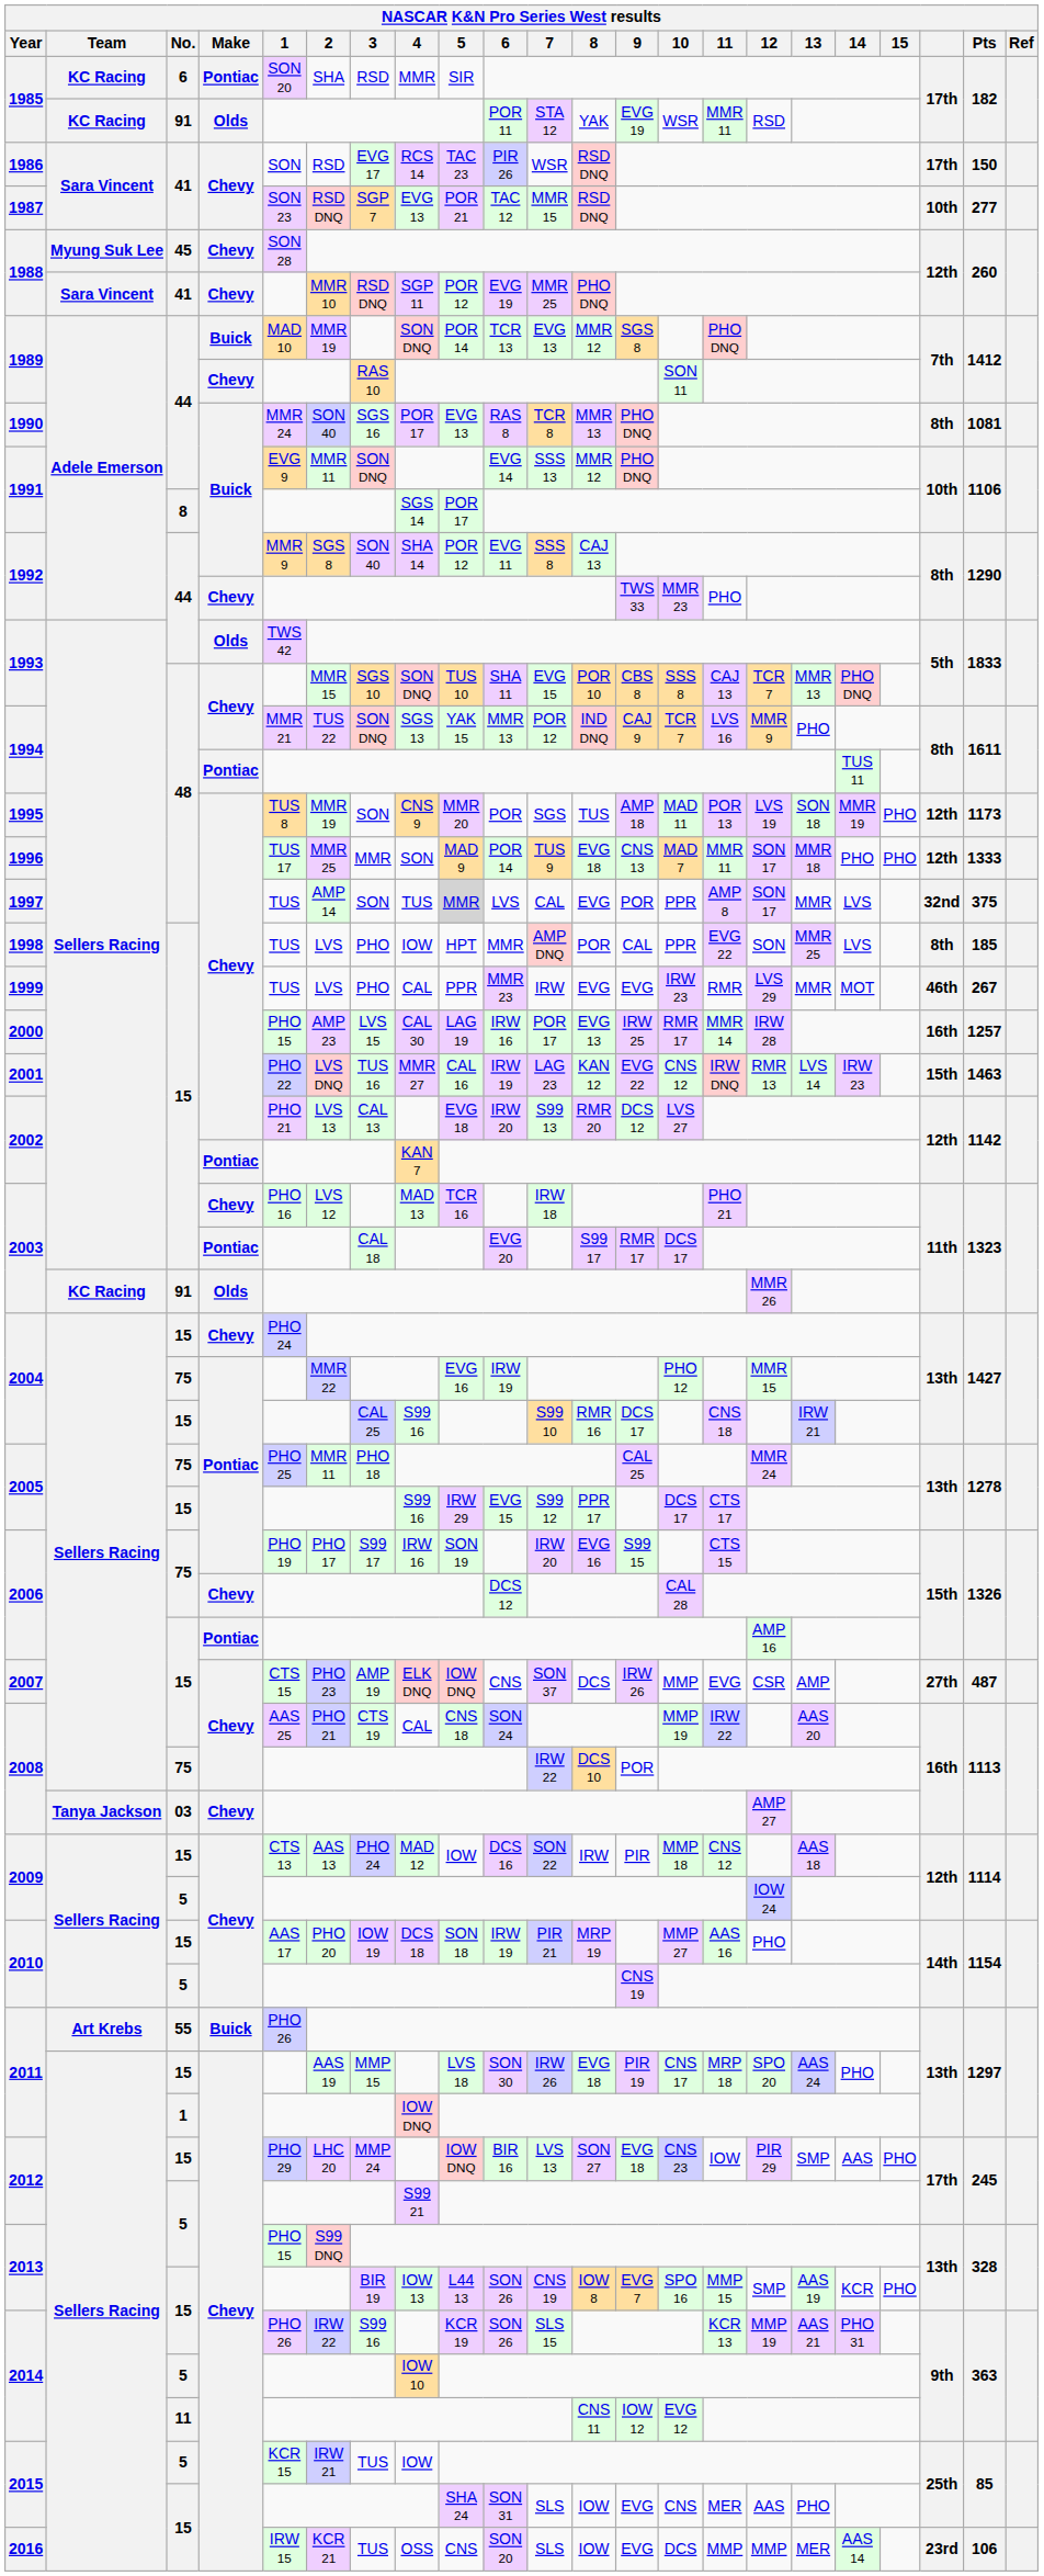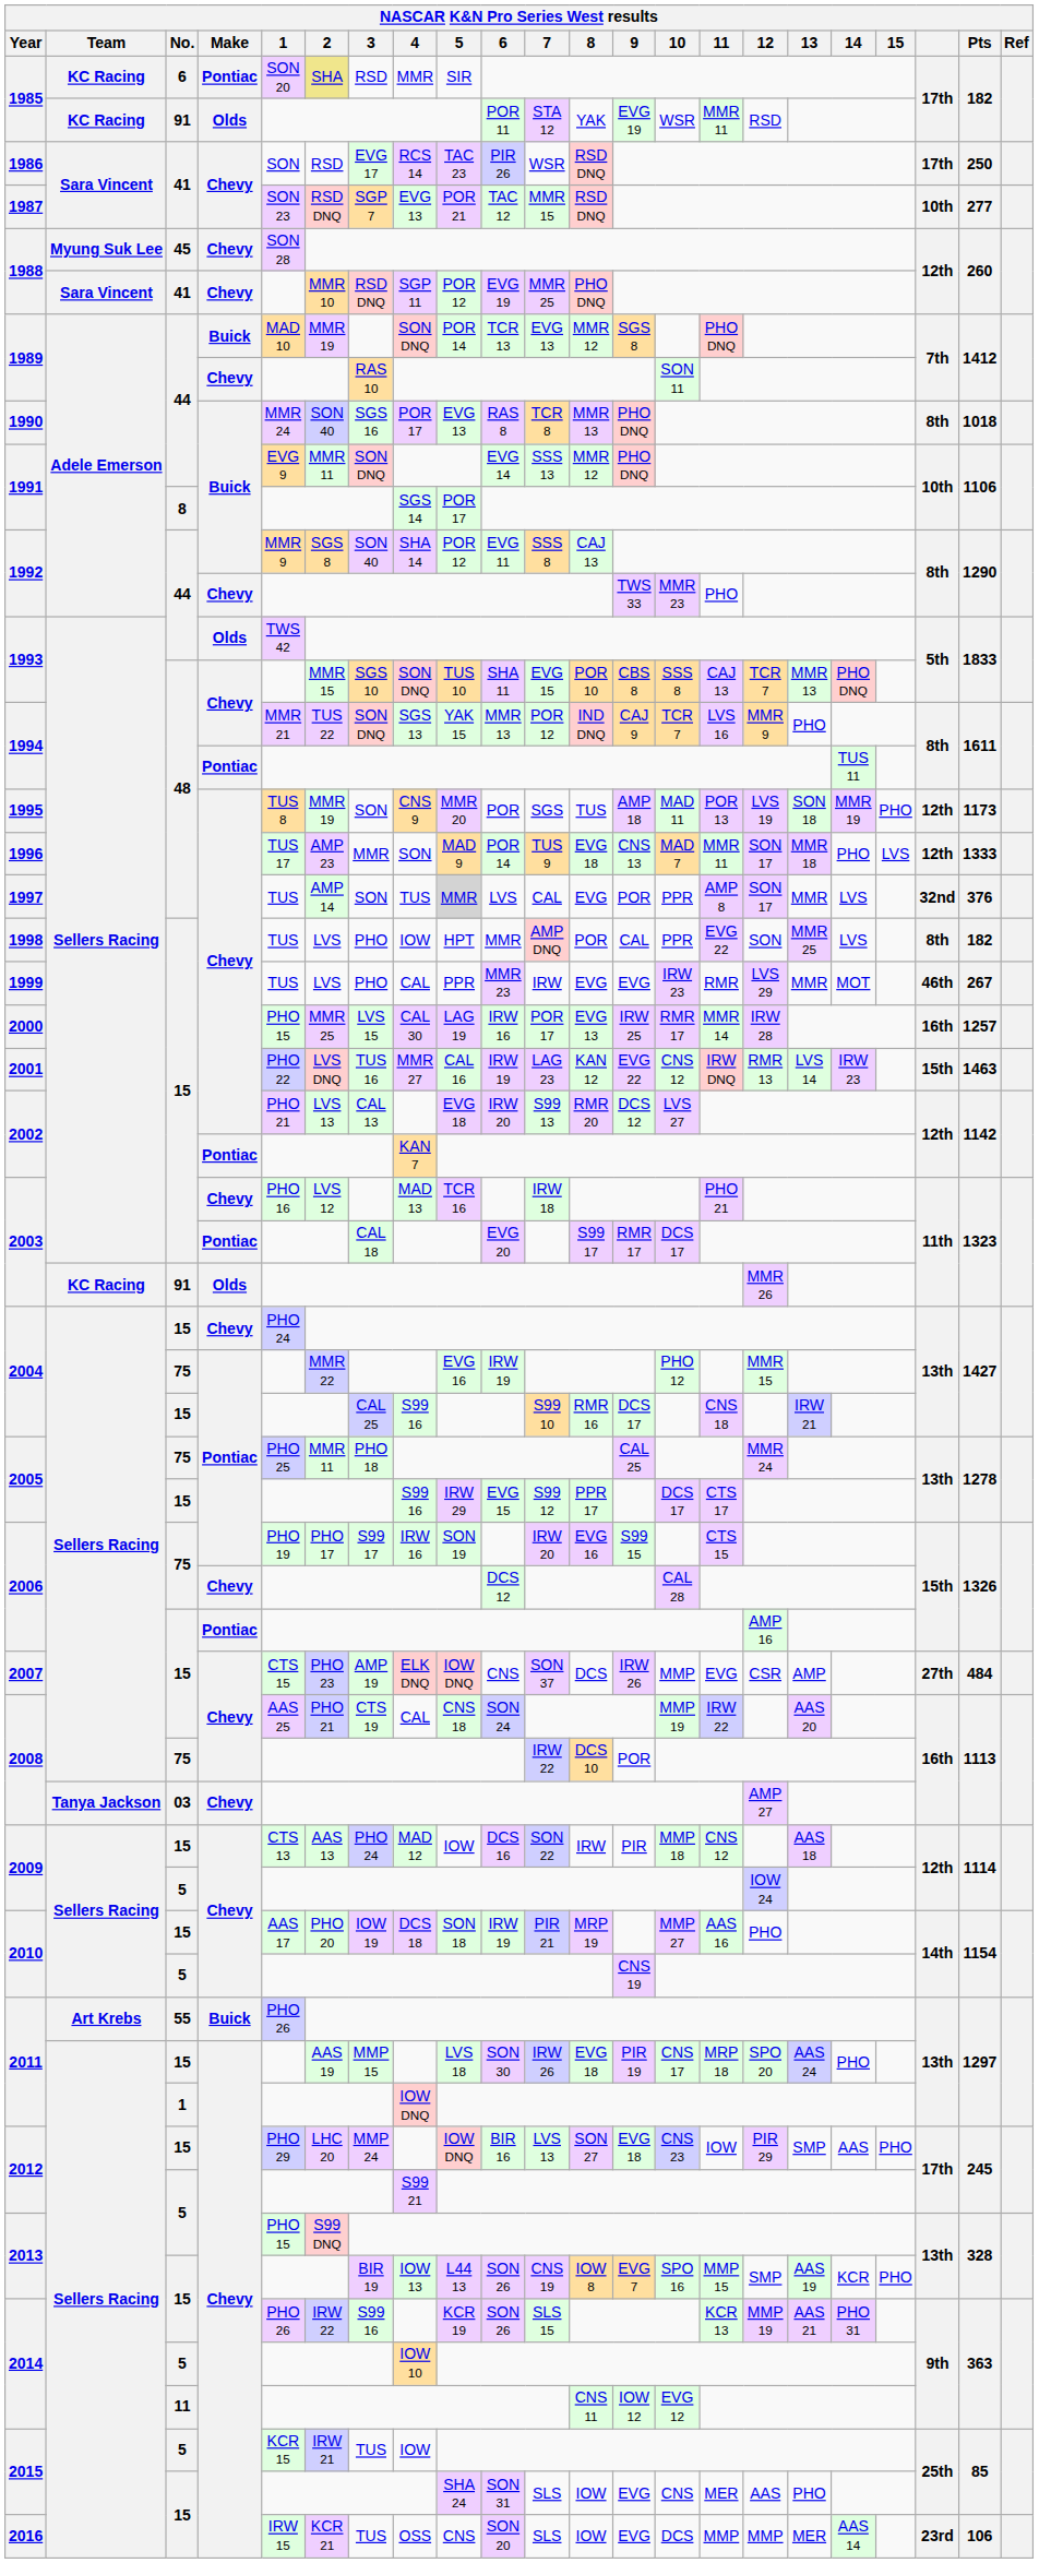1985 / 6 | 2: no background -> khaki background
1986 | Pts: 150 -> 250
1990 | Pts: 1081 -> 1018
1996 | 2: MMR 25 -> AMP 23
1996 | 15: PHO -> LVS
1997 | Pts: 375 -> 376
1998 | Pts: 185 -> 182
2000 | 2: AMP 23 -> MMR 25
2007 | Pts: 487 -> 484
